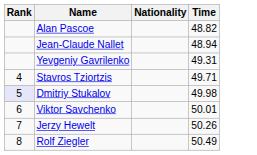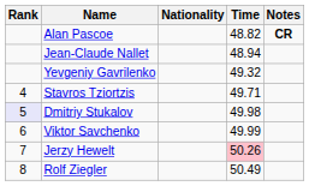+ column: Notes | CR
Yevgeniy Gavrilenko | Time: 49.31 -> 49.32
Viktor Savchenko | Time: 50.01 -> 49.99
Jerzy Hewelt | Time: no background -> pink background
